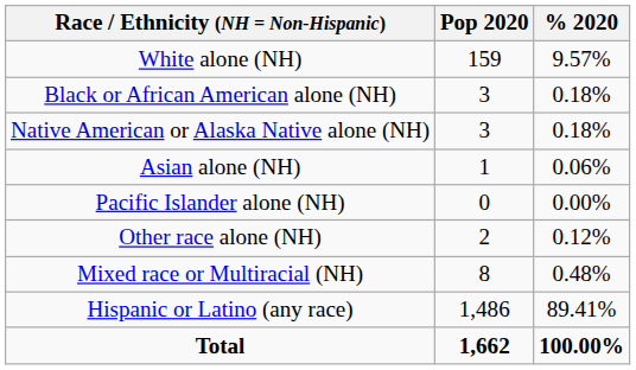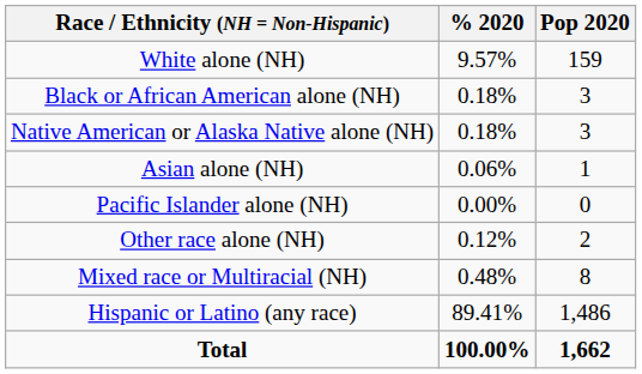columns swapped: Pop 2020 <-> % 2020
